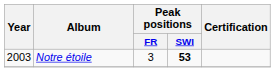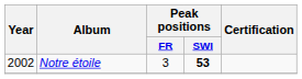Notre étoile | Year: 2003 -> 2002
